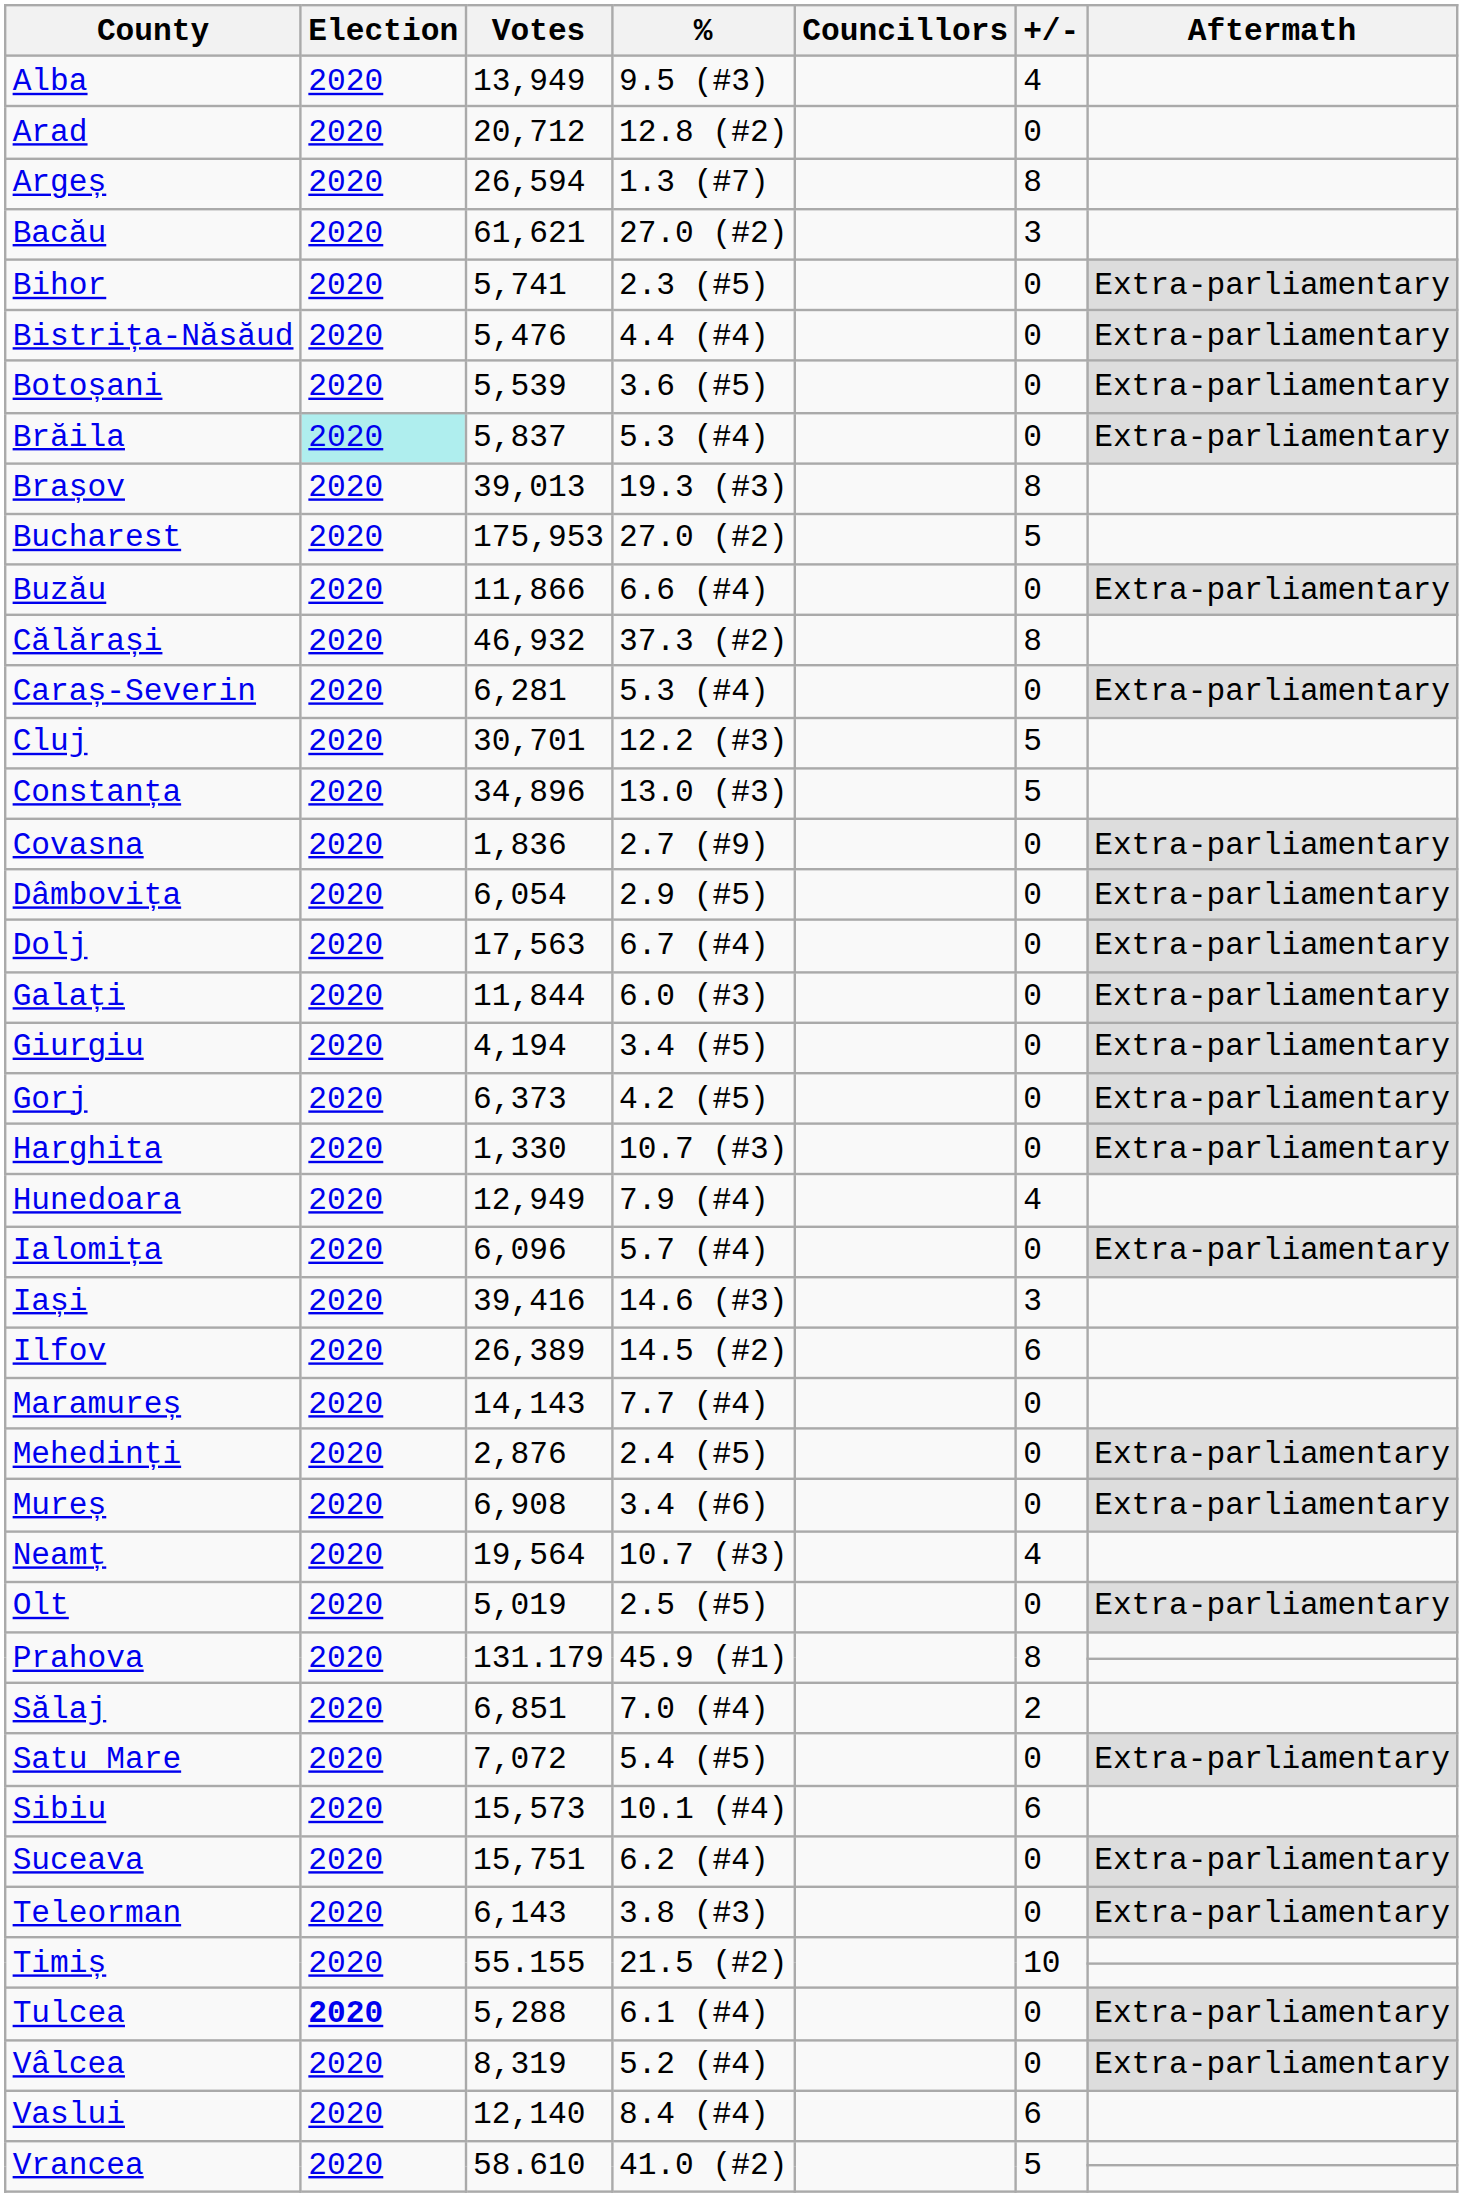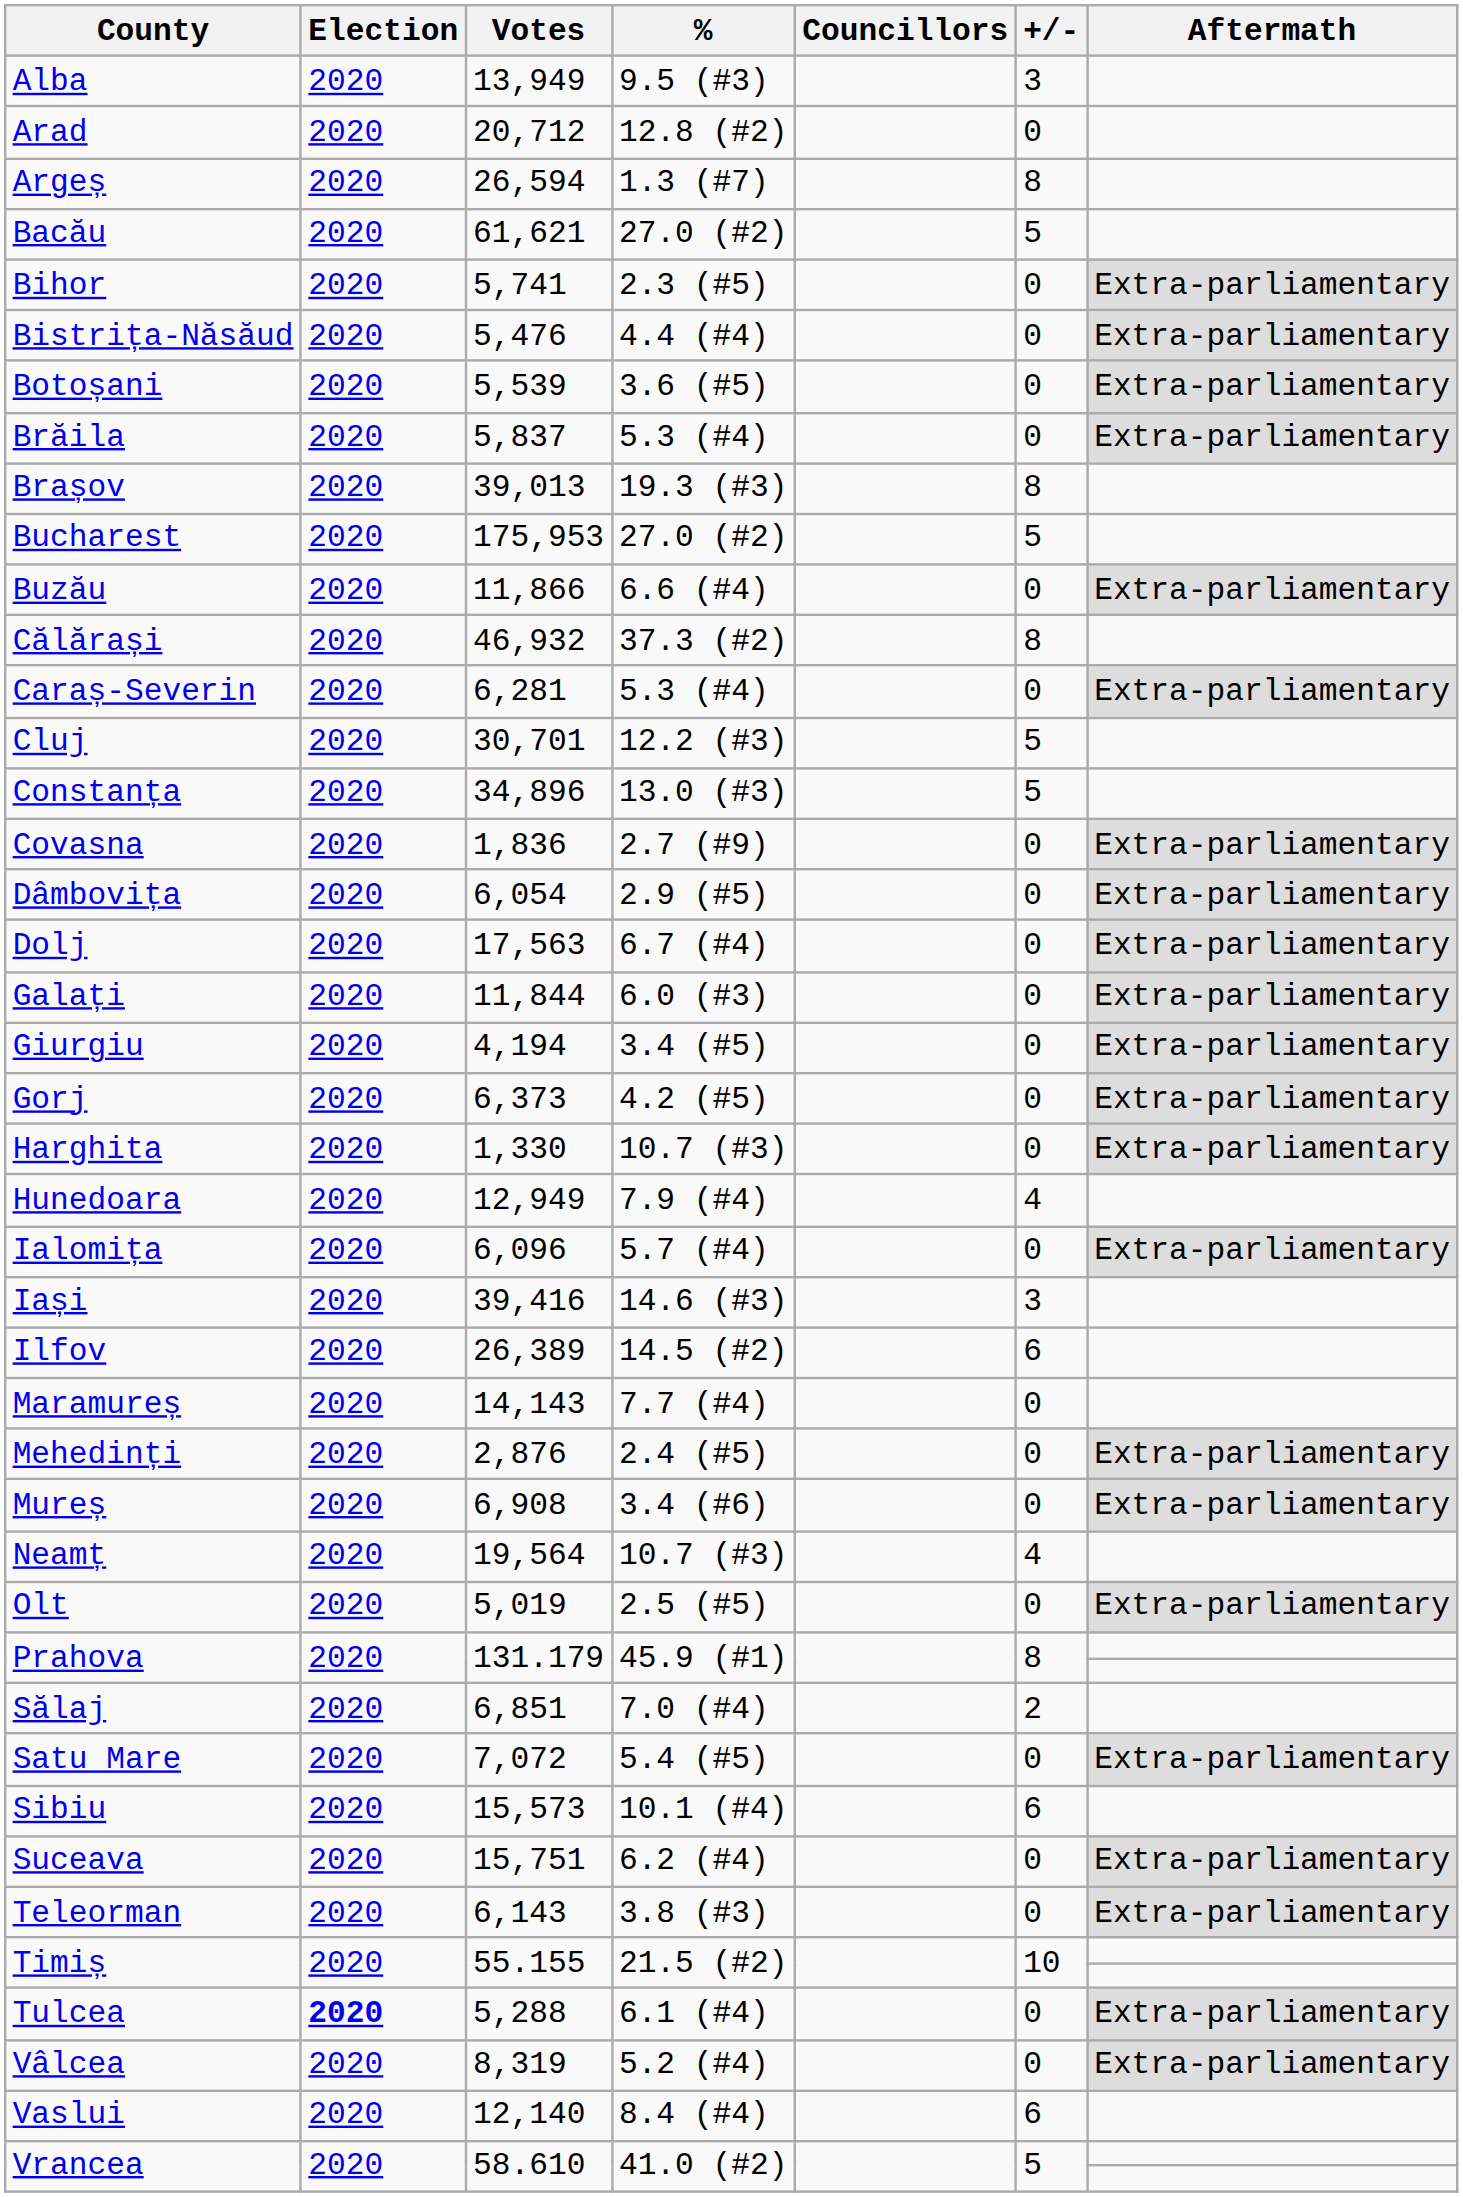Alba | +/-: 4 -> 3
Bacău | +/-: 3 -> 5
Brăila | Election: paleturquoise background -> no background
